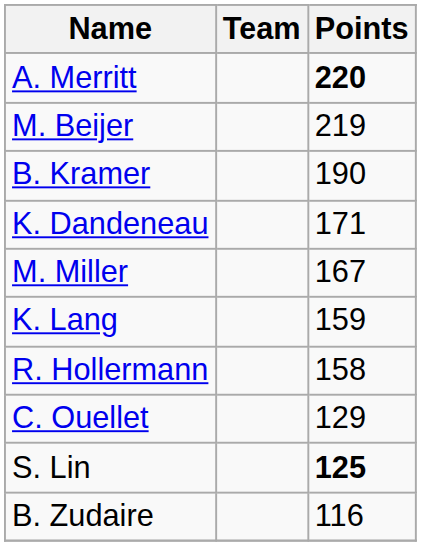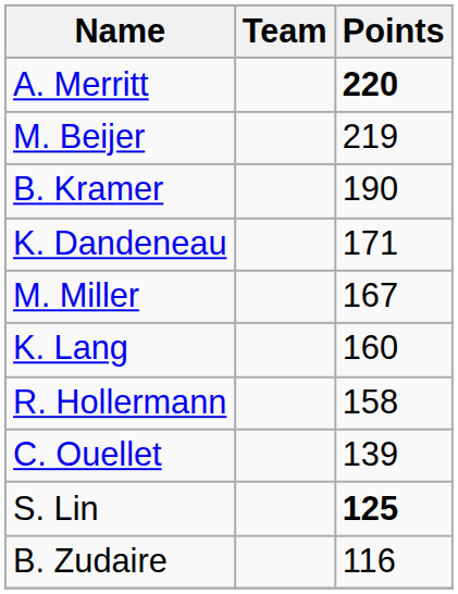K. Lang | Points: 159 -> 160
C. Ouellet | Points: 129 -> 139
